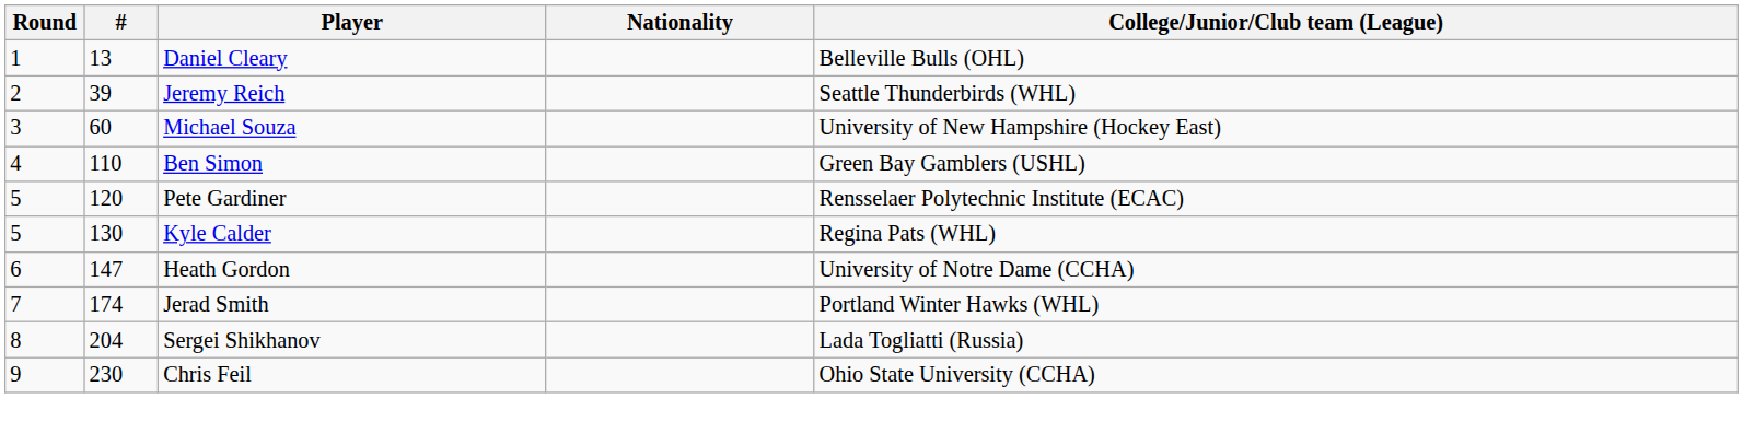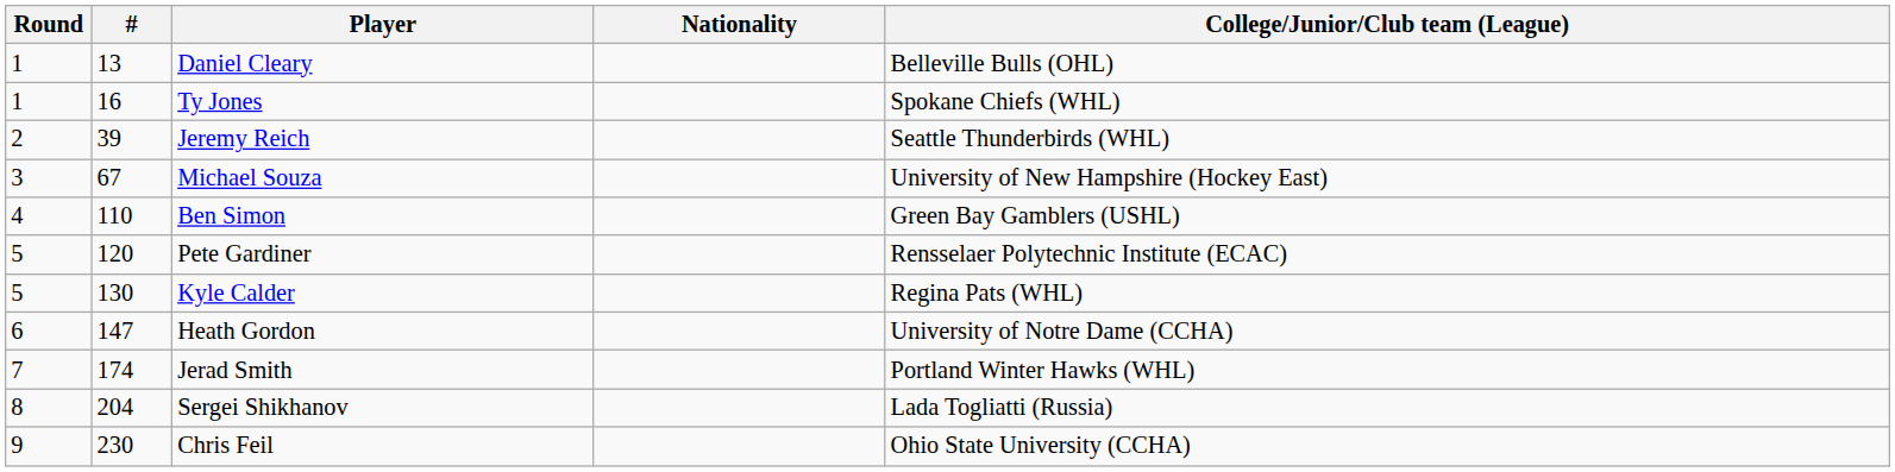+ row: 1 | 16 | Ty Jones | Spokane Chiefs (WHL)
Michael Souza | #: 60 -> 67
